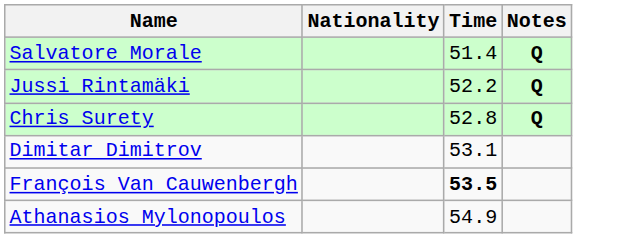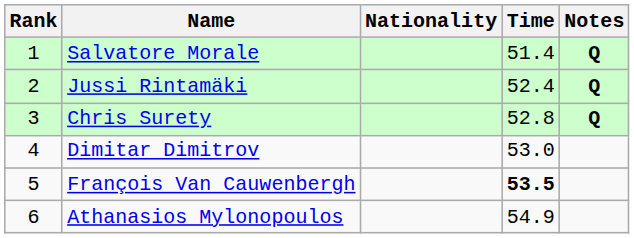+ column: Rank | 1 | 2 | 3 | 4 | 5 | 6
Jussi Rintamäki | Time: 52.2 -> 52.4
Dimitar Dimitrov | Time: 53.1 -> 53.0
